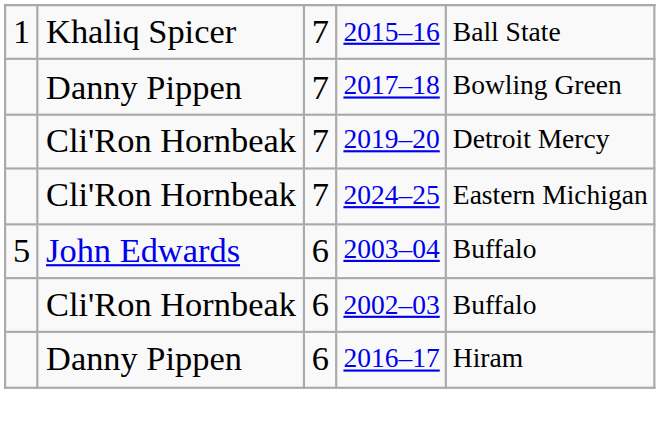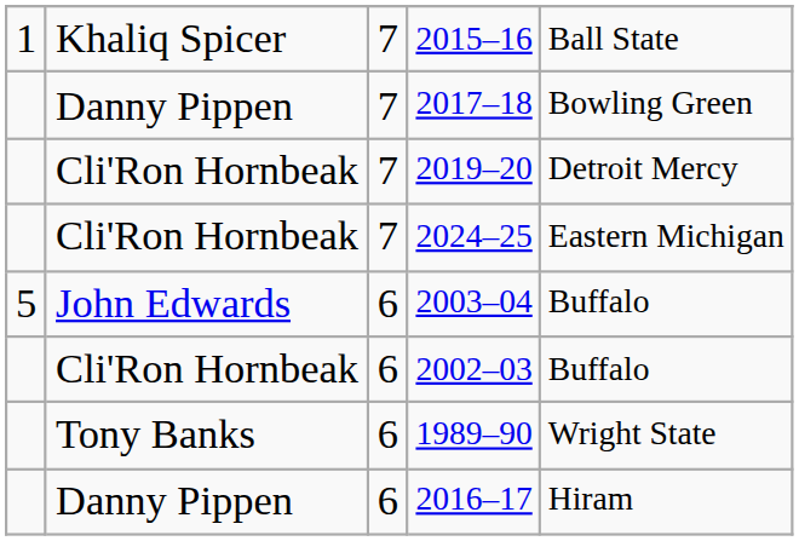+ row: Tony Banks | 6 | 1989–90 | Wright State
